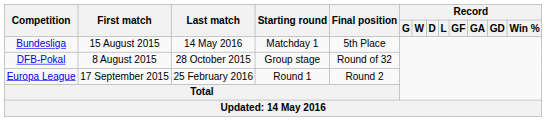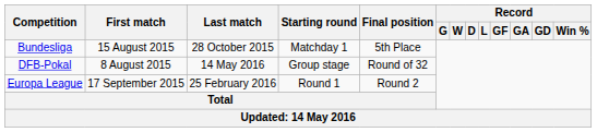Bundesliga | Last match: 14 May 2016 -> 28 October 2015
DFB-Pokal | Last match: 28 October 2015 -> 14 May 2016
